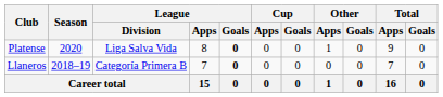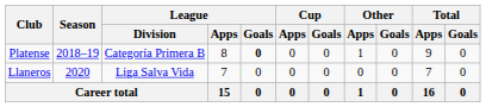Platense | Season: 2020 -> 2018–19
Platense | League / Division: Liga Salva Vida -> Categoría Primera B
Llaneros | Season: 2018–19 -> 2020
Llaneros | League / Division: Categoría Primera B -> Liga Salva Vida
Llaneros | League / Goals: bold -> normal
